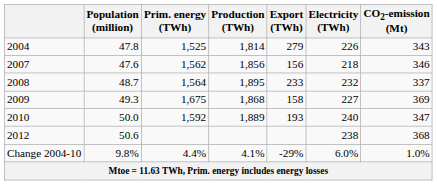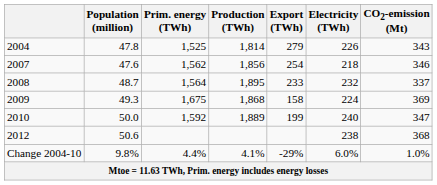2007 | Export (TWh): 156 -> 254
2009 | Electricity (TWh): 227 -> 224
2010 | Export (TWh): 193 -> 199
